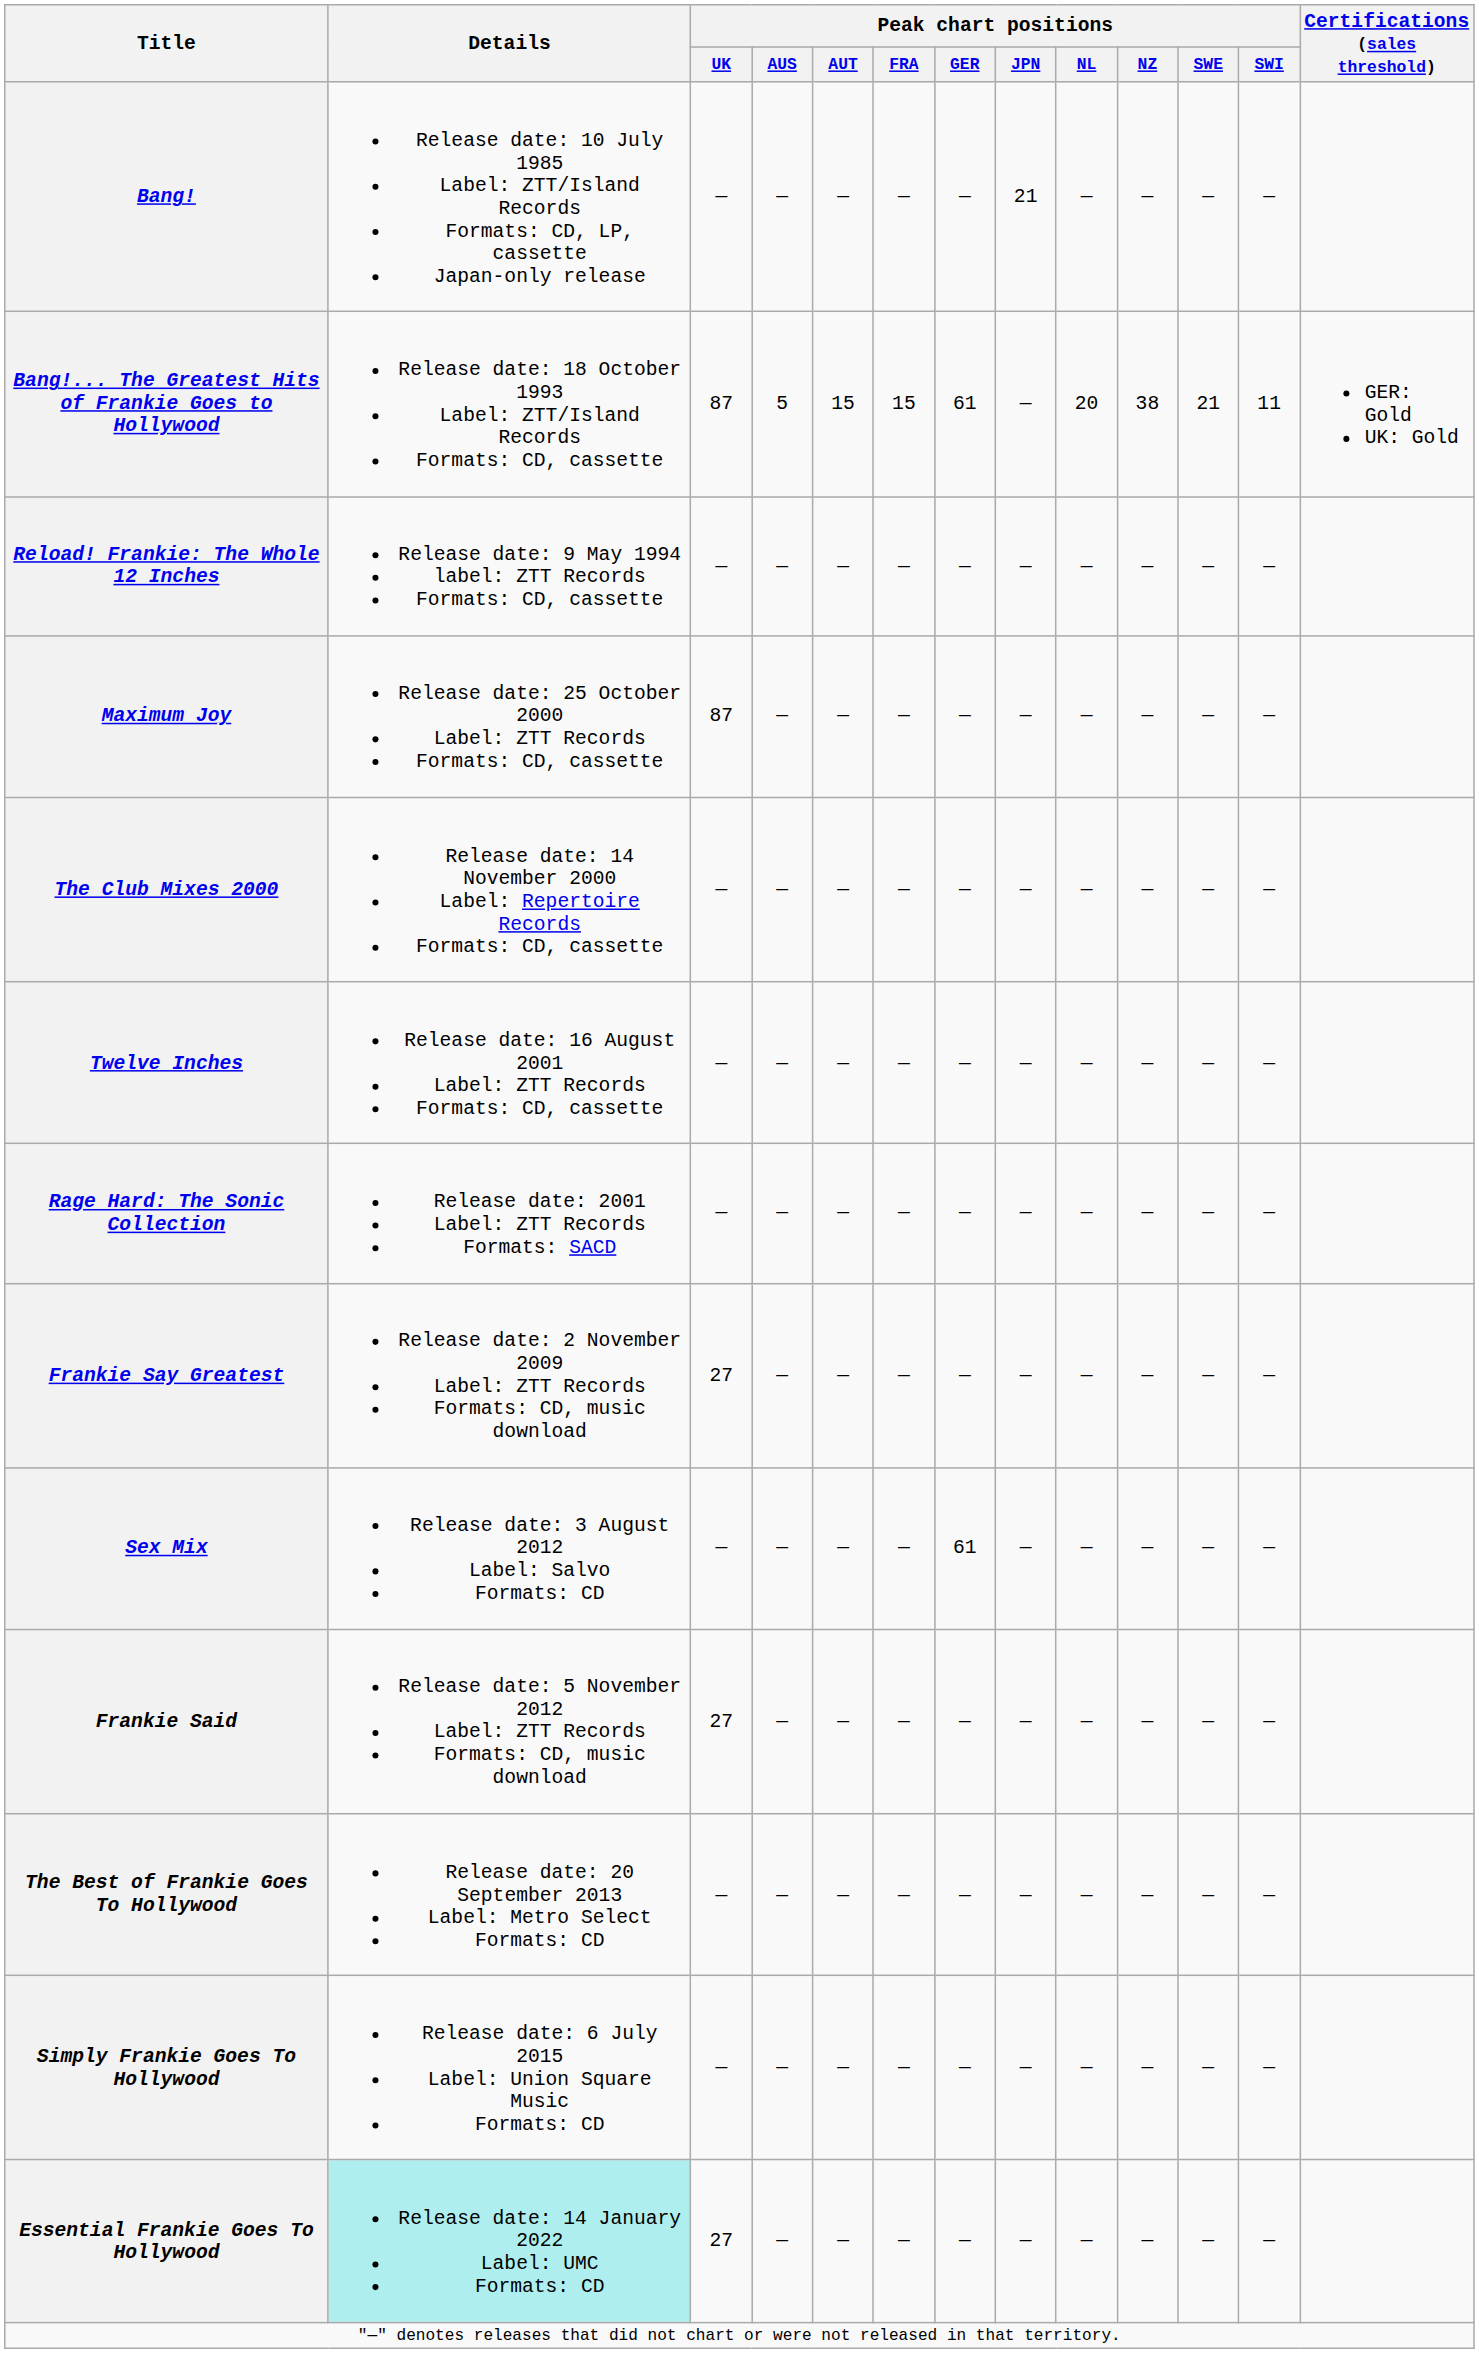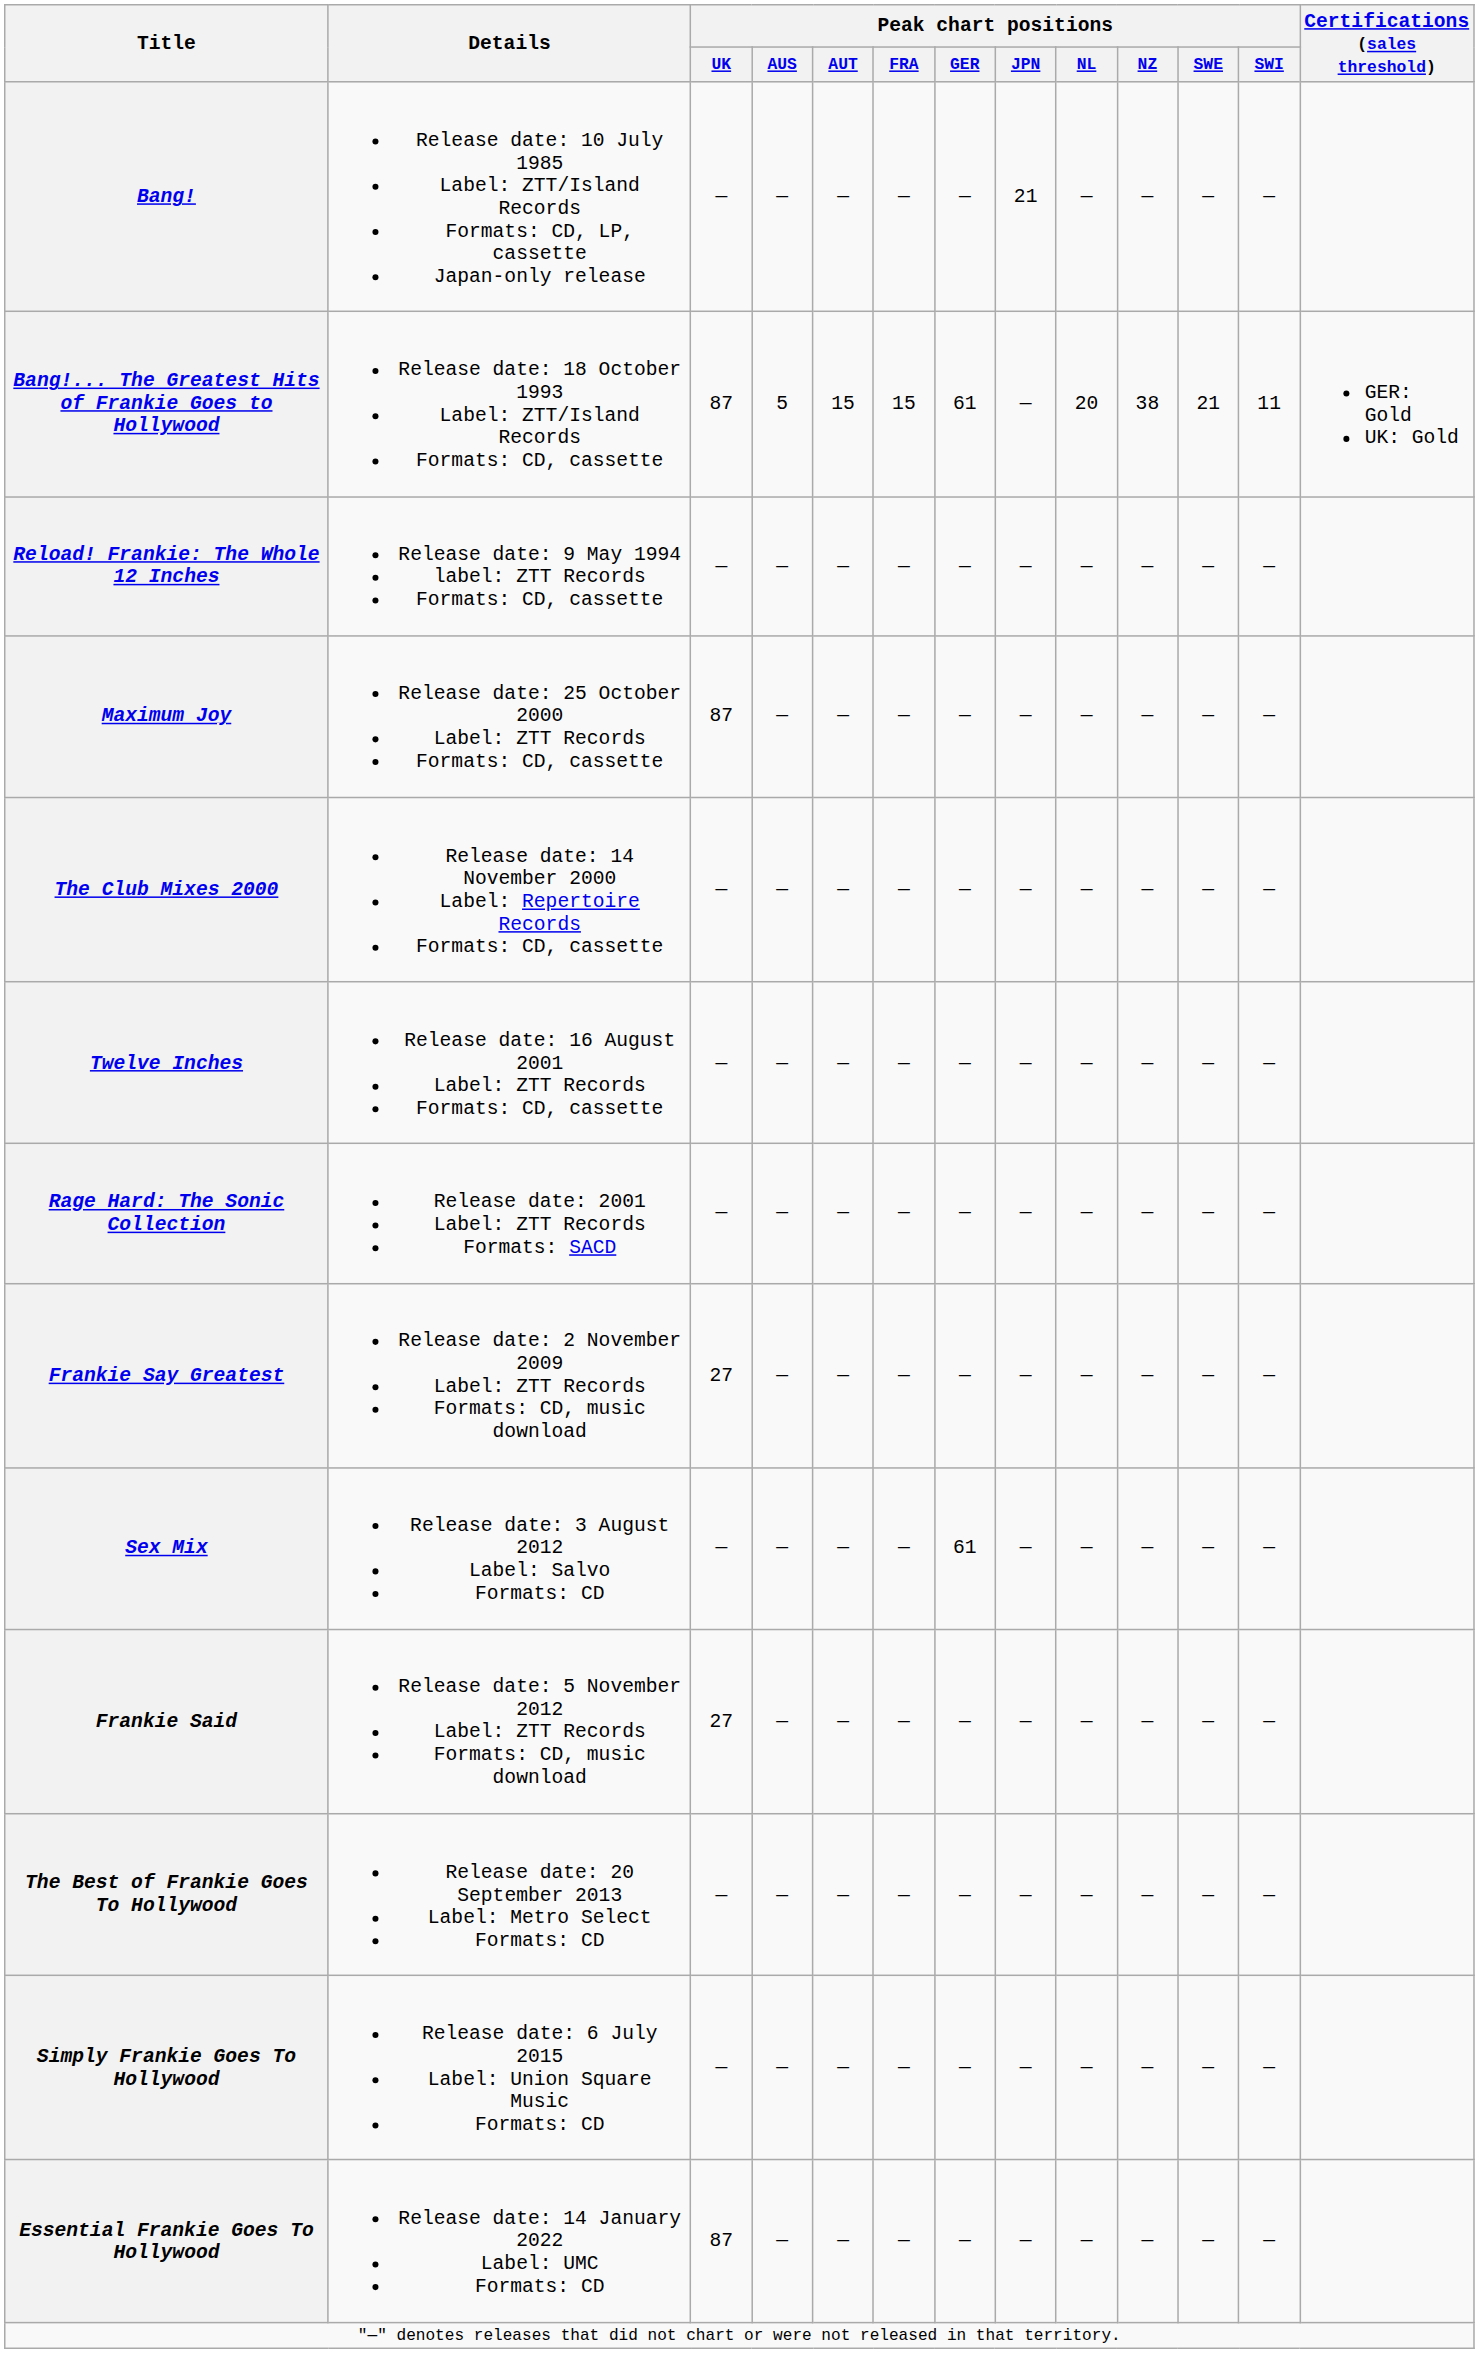Essential Frankie Goes To Hollywood | Details: paleturquoise background -> no background
Essential Frankie Goes To Hollywood | Peak chart positions / UK: 27 -> 87
